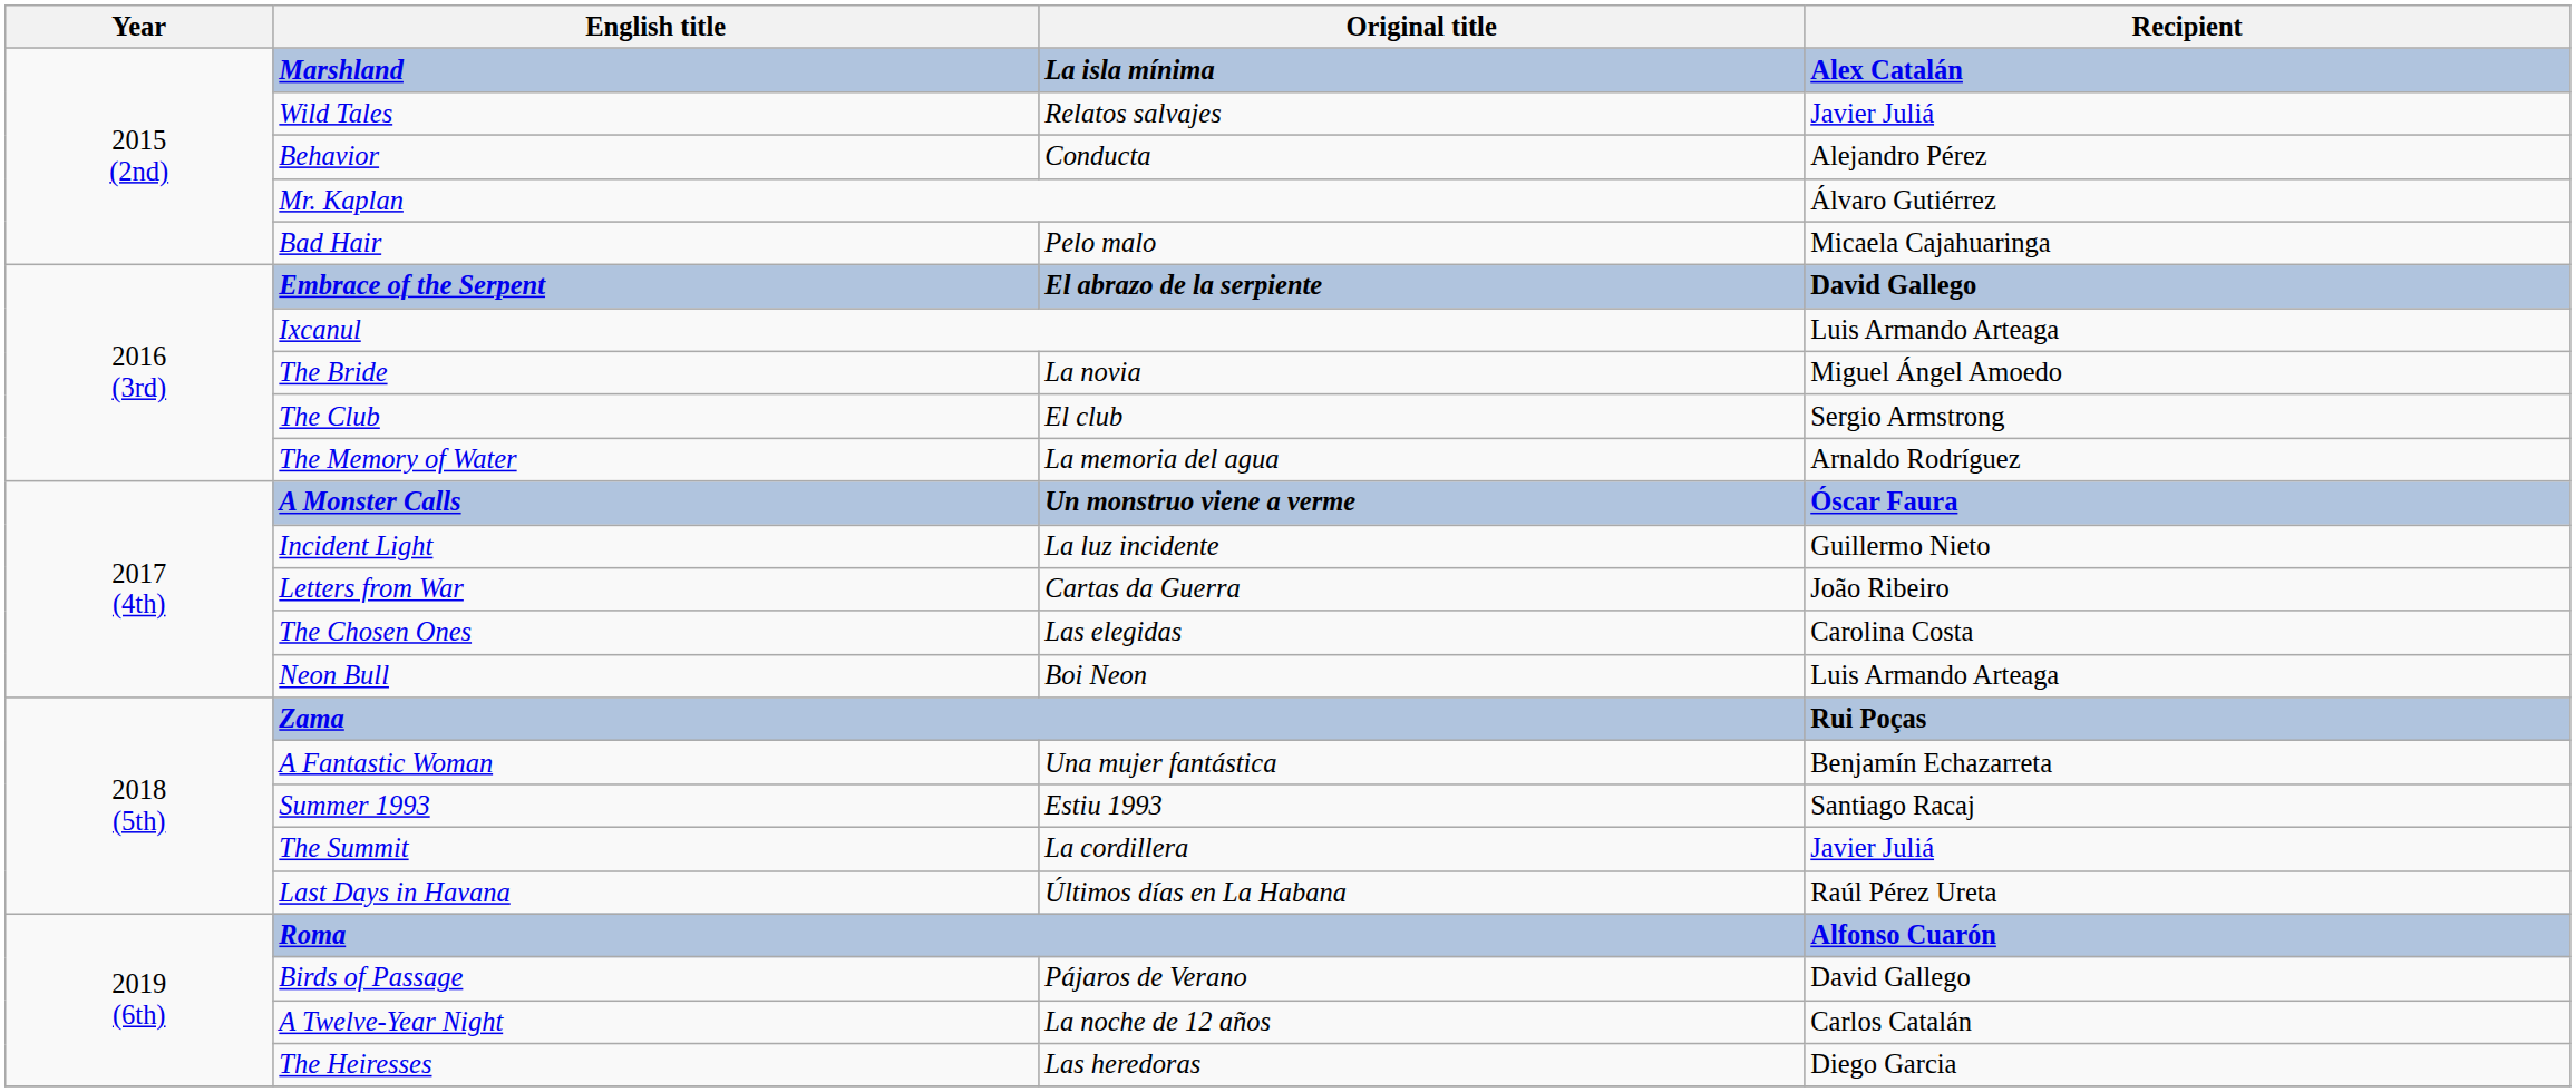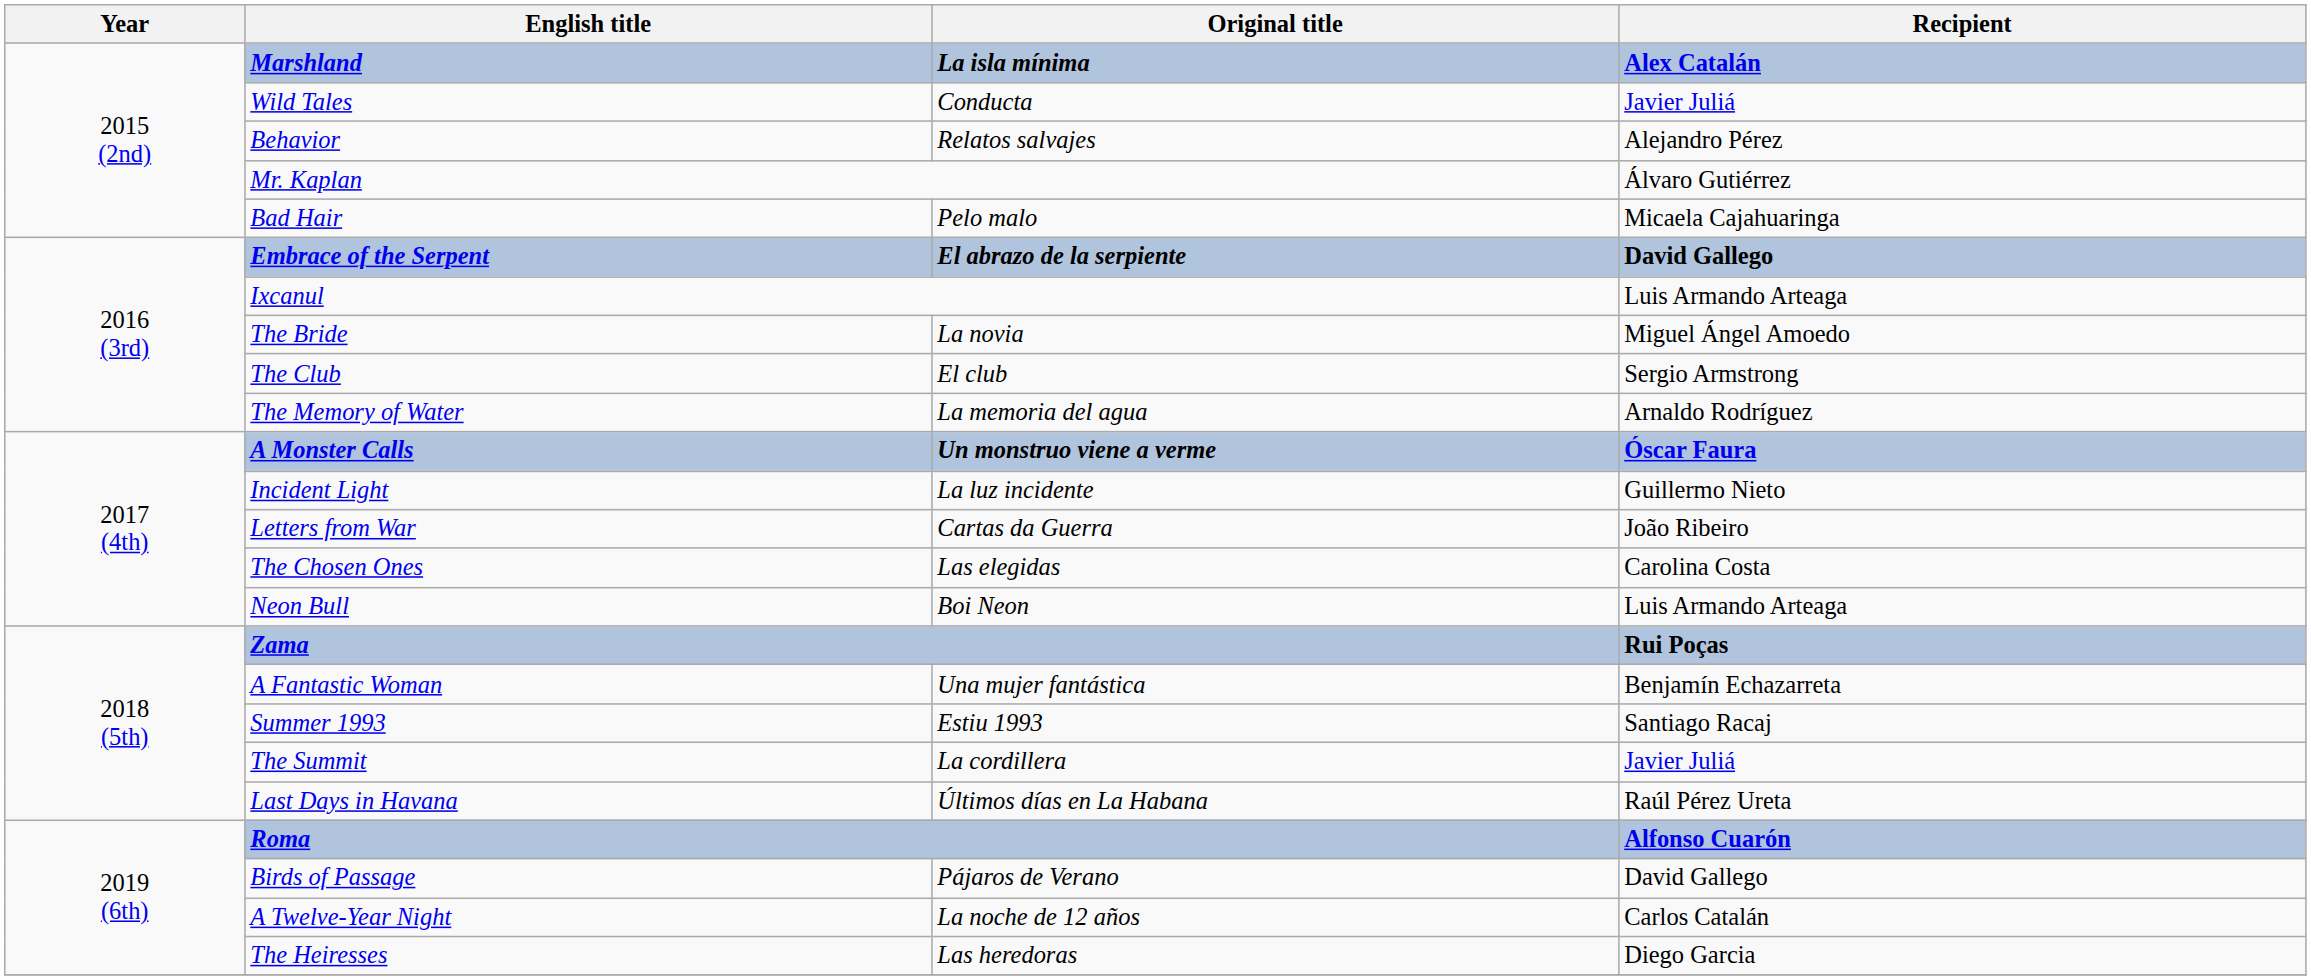Wild Tales | Original title: Relatos salvajes -> Conducta
Behavior | Original title: Conducta -> Relatos salvajes
